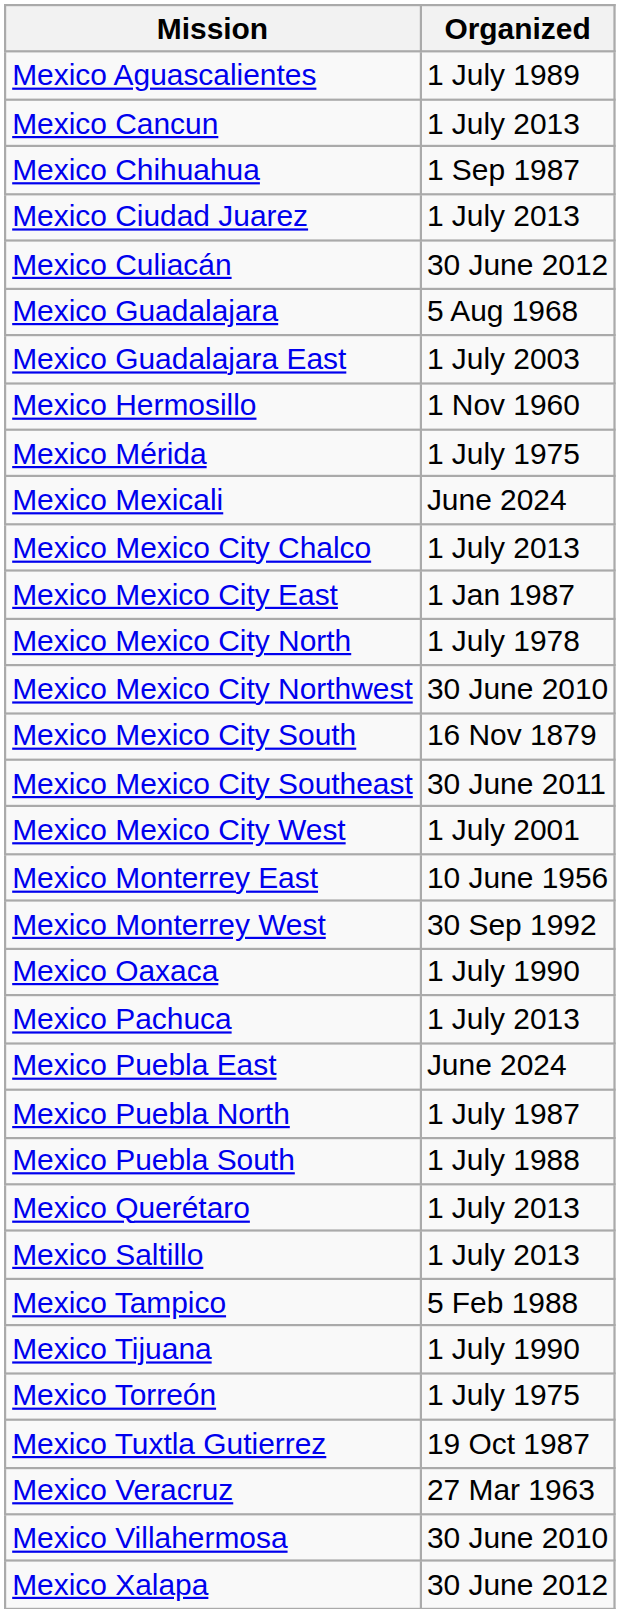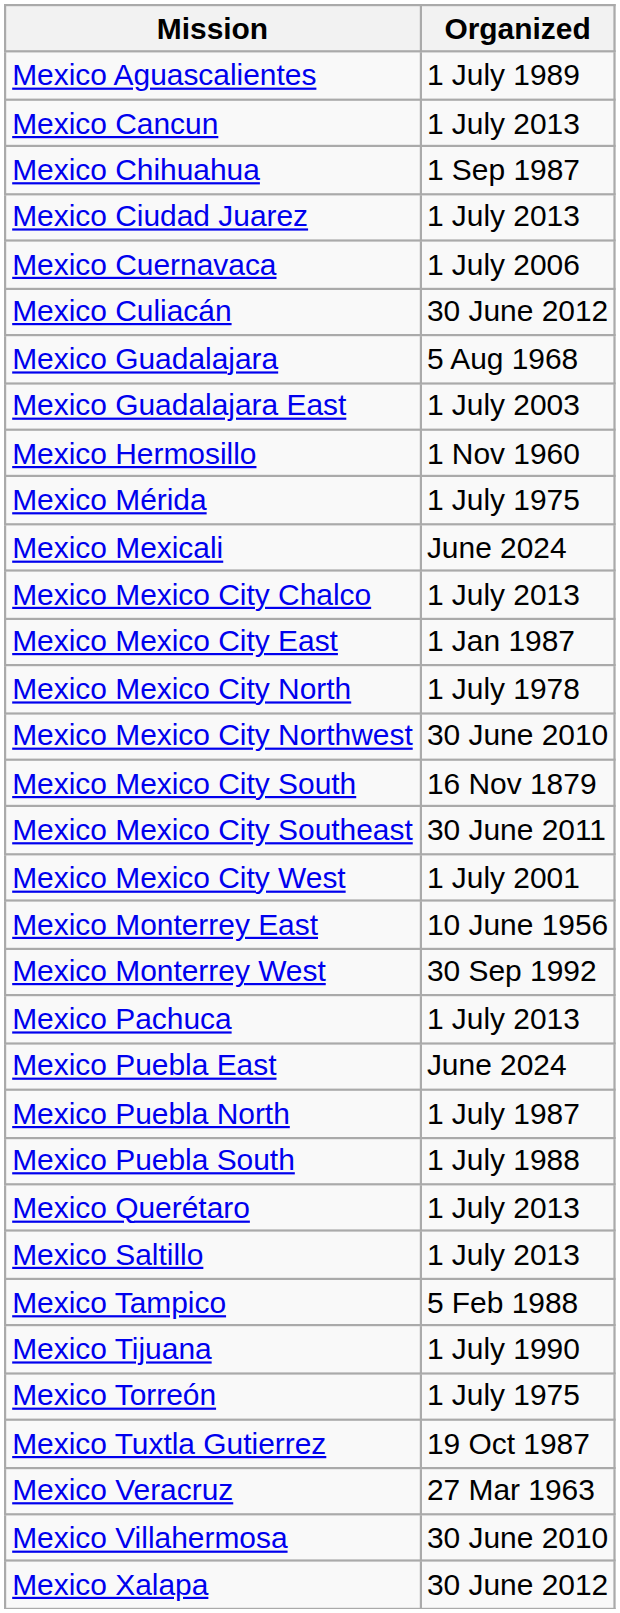+ row: Mexico Cuernavaca | 1 July 2006
- row: Mexico Oaxaca | 1 July 1990
